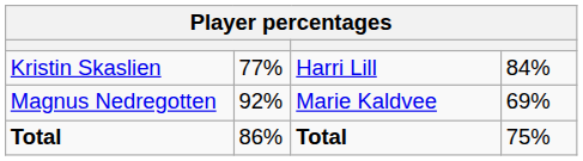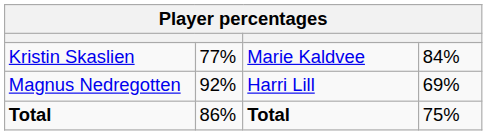Kristin Skaslien | column 3: Harri Lill -> Marie Kaldvee
Magnus Nedregotten | column 3: Marie Kaldvee -> Harri Lill
